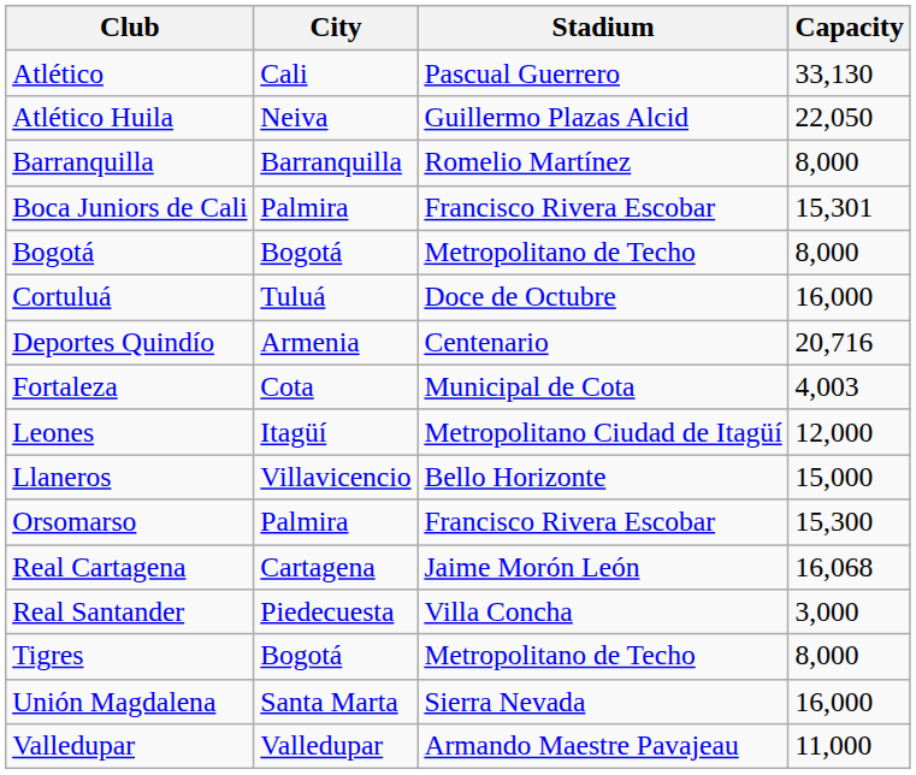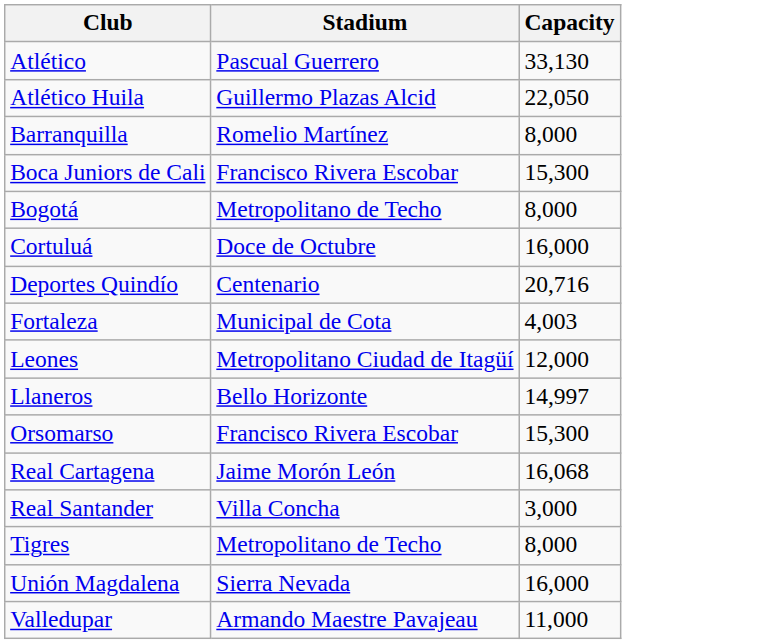- column: City | Cali | Neiva | Barranquilla | Palmira | Bogotá | Tuluá | Armenia | Cota | Itagüí | Villavicencio | Palmira | Cartagena | Piedecuesta | Bogotá | Santa Marta | Valledupar
Boca Juniors de Cali | Capacity: 15,301 -> 15,300
Llaneros | Capacity: 15,000 -> 14,997
